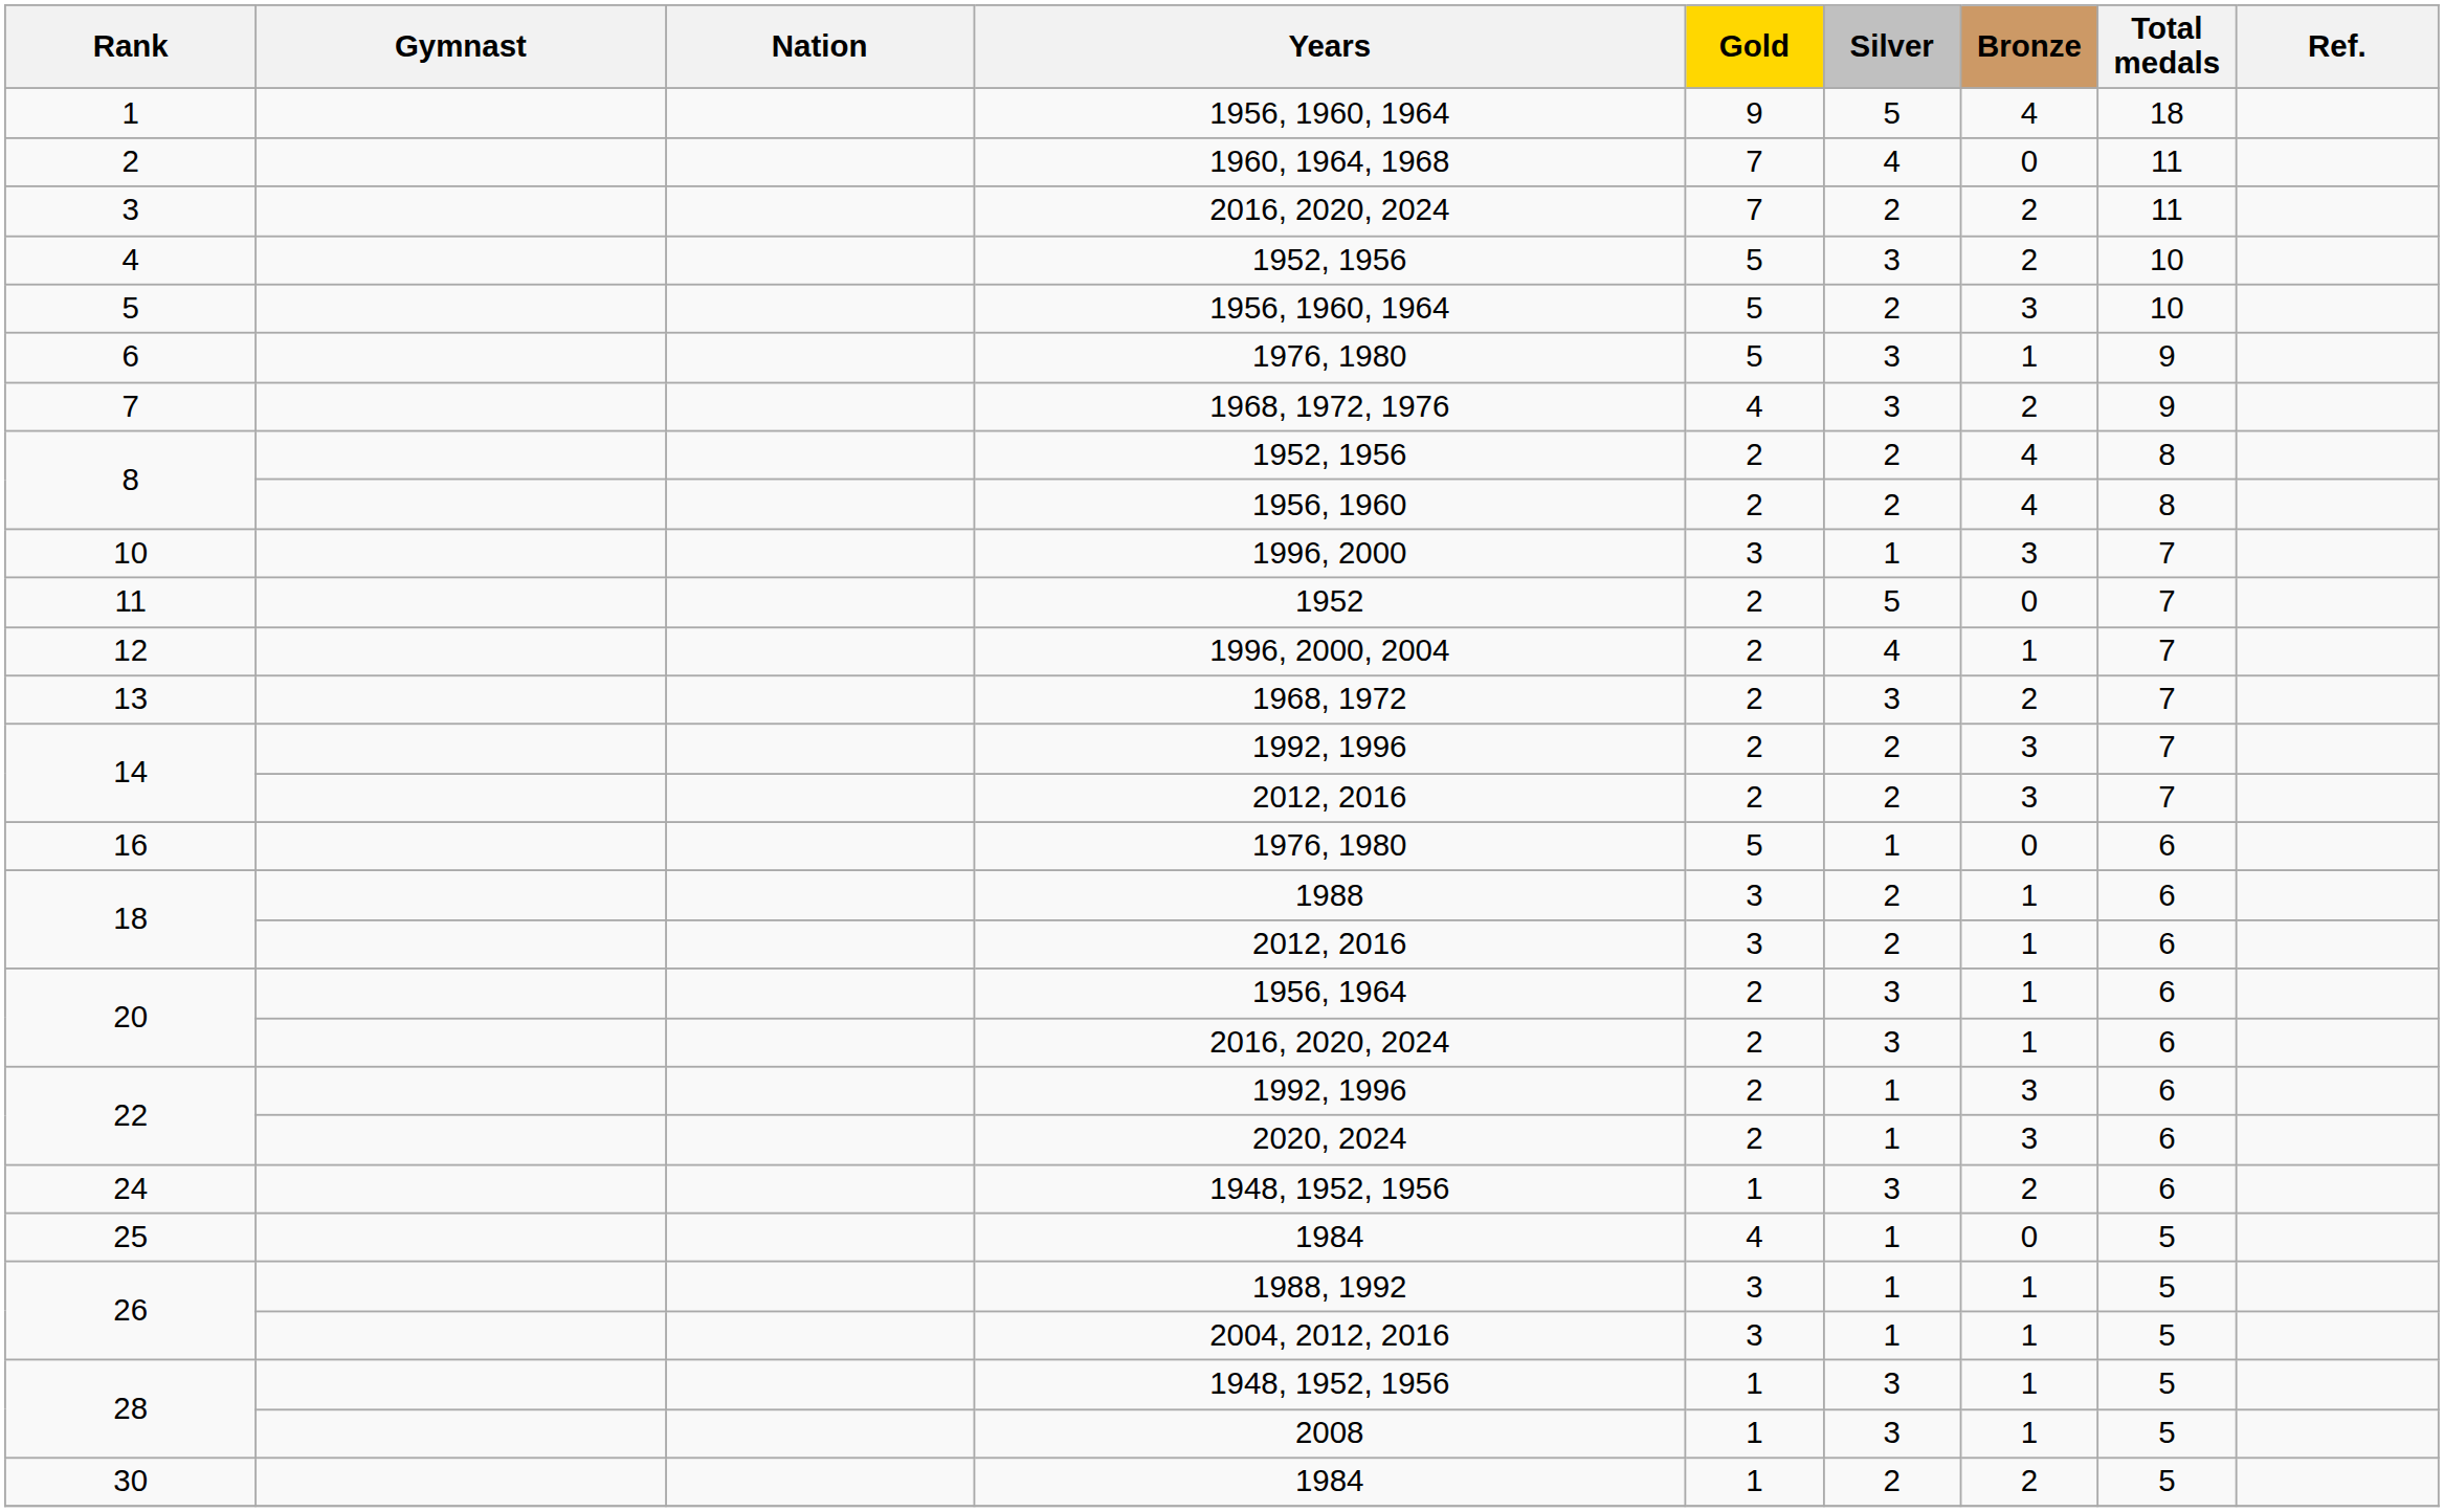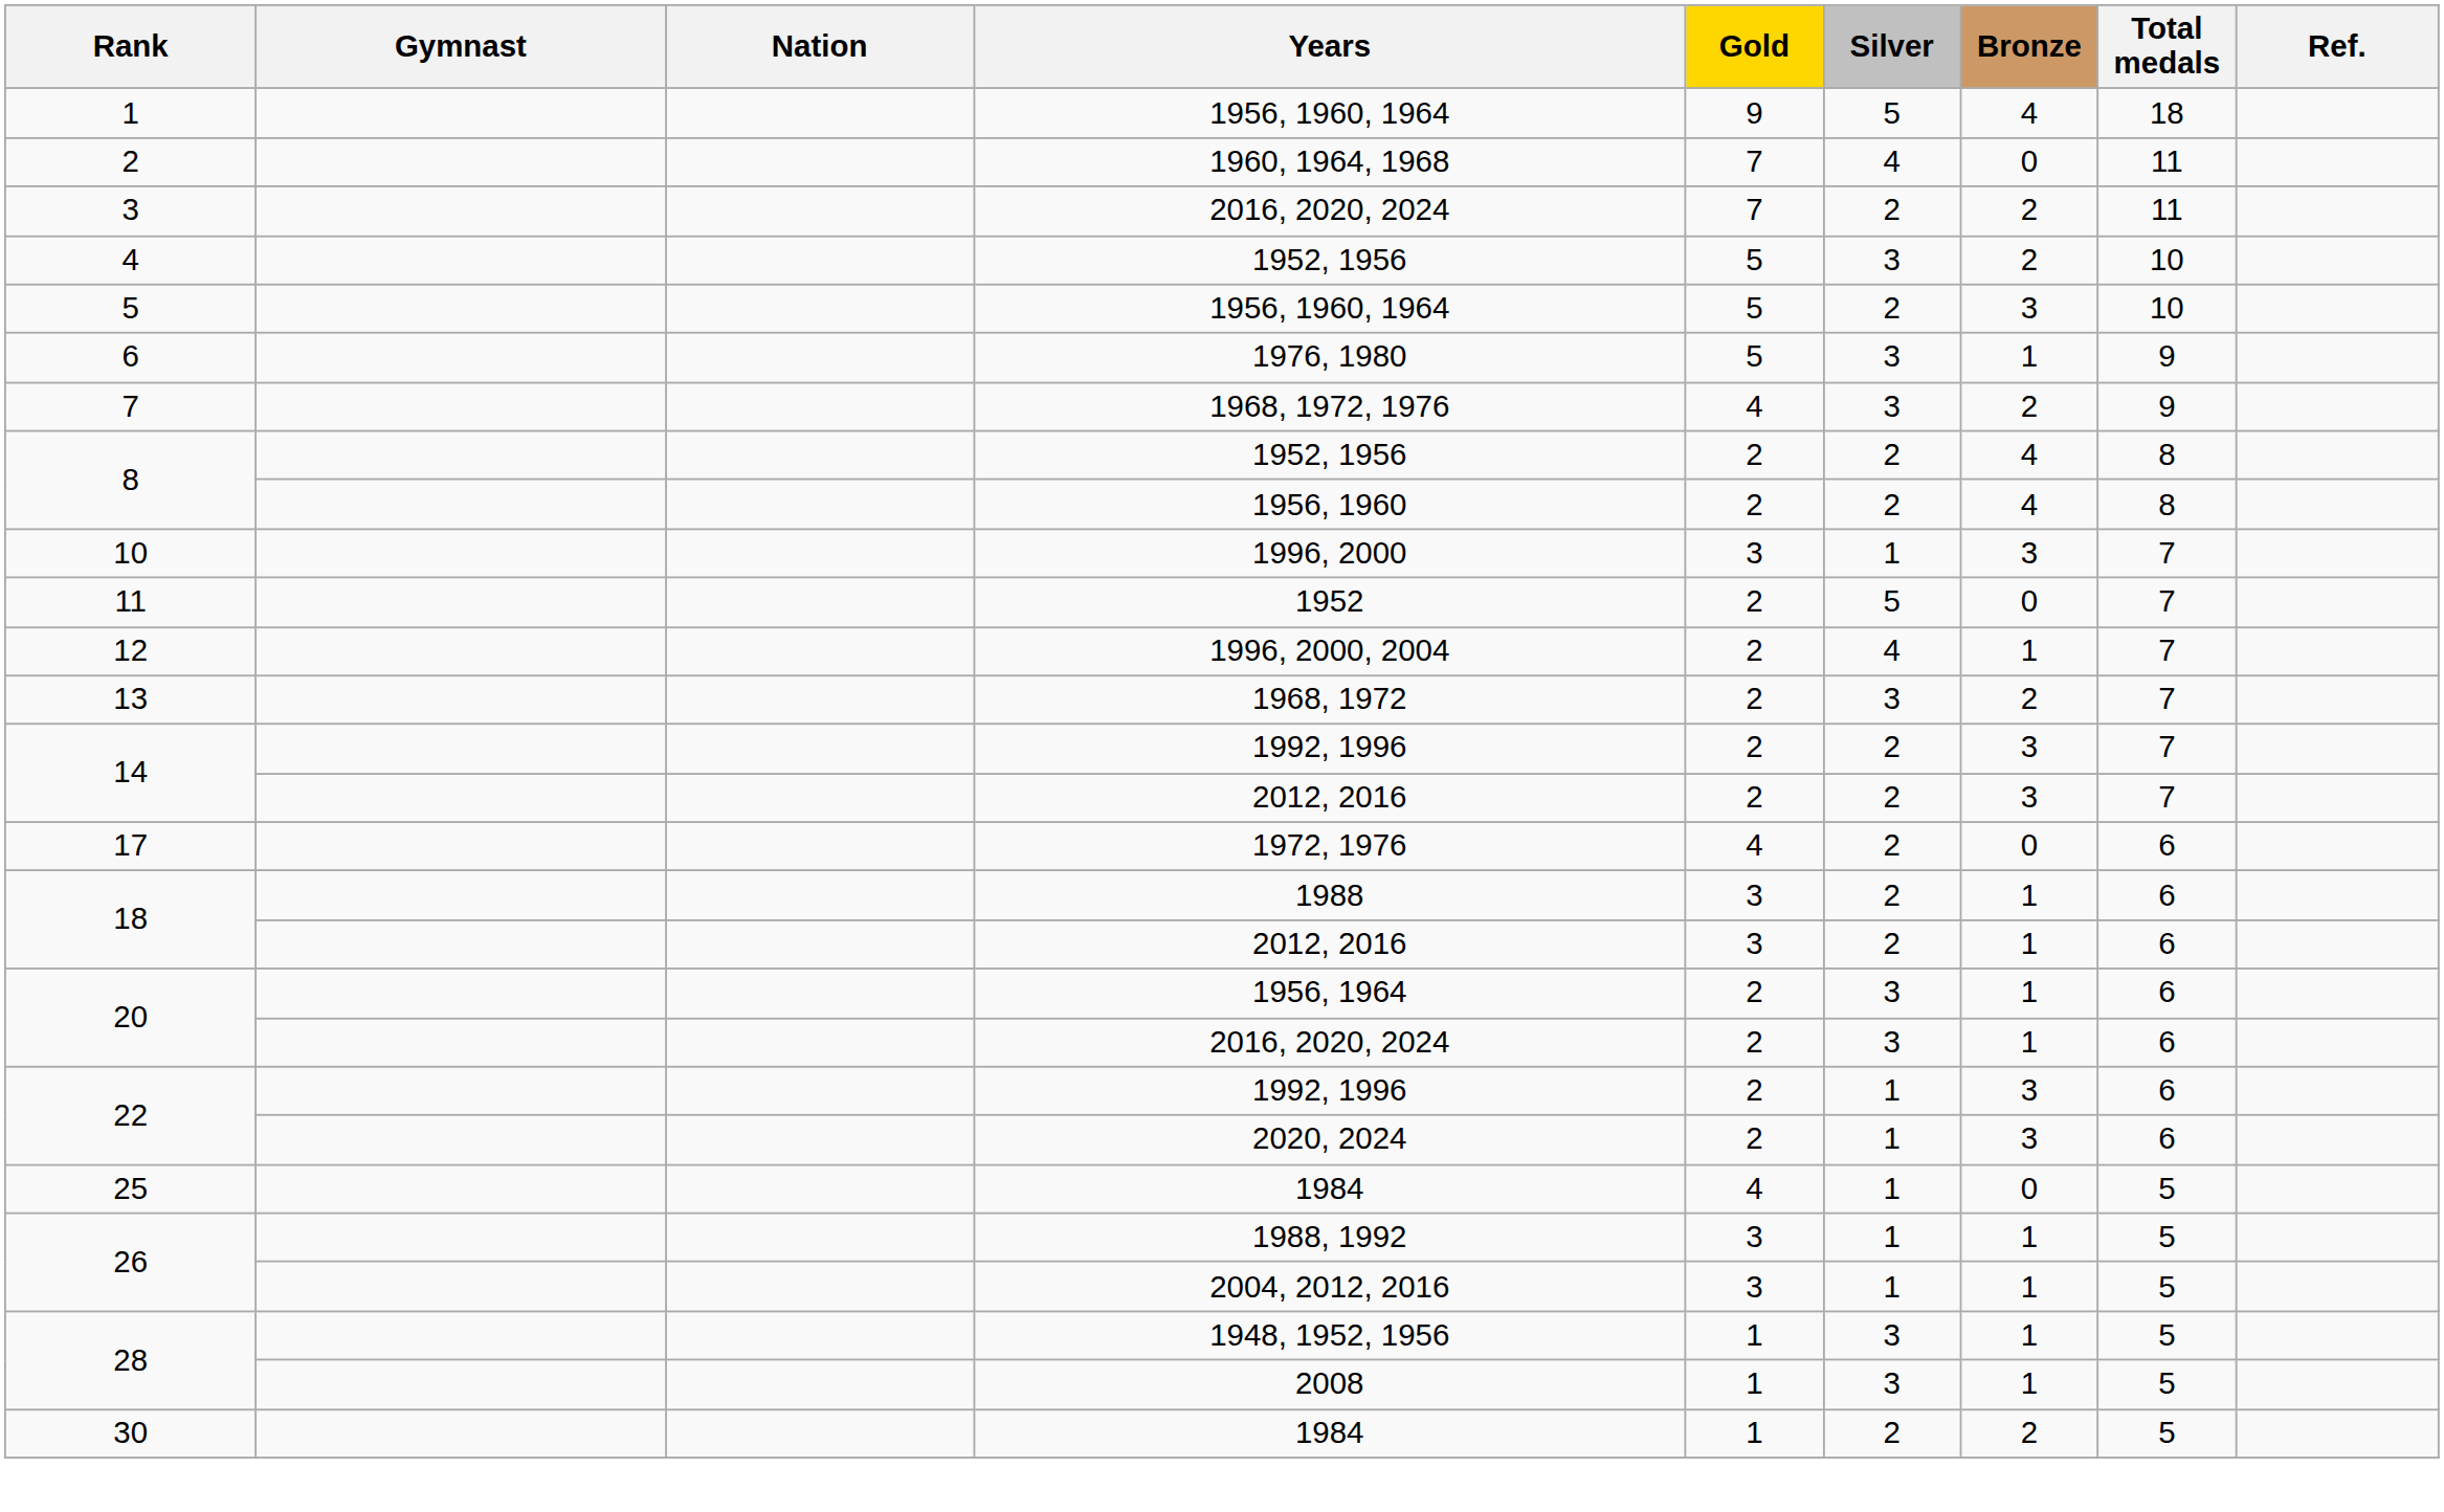- row: 16 | 1976, 1980 | 5 | 1 | 0 | 6
+ row: 17 | 1972, 1976 | 4 | 2 | 0 | 6
- row: 24 | 1948, 1952, 1956 | 1 | 3 | 2 | 6
